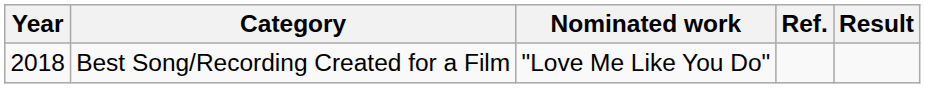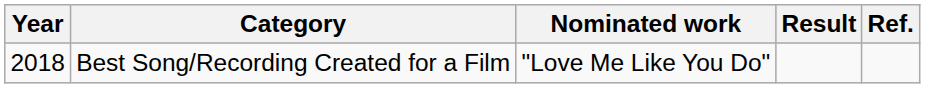columns swapped: Result <-> Ref.
